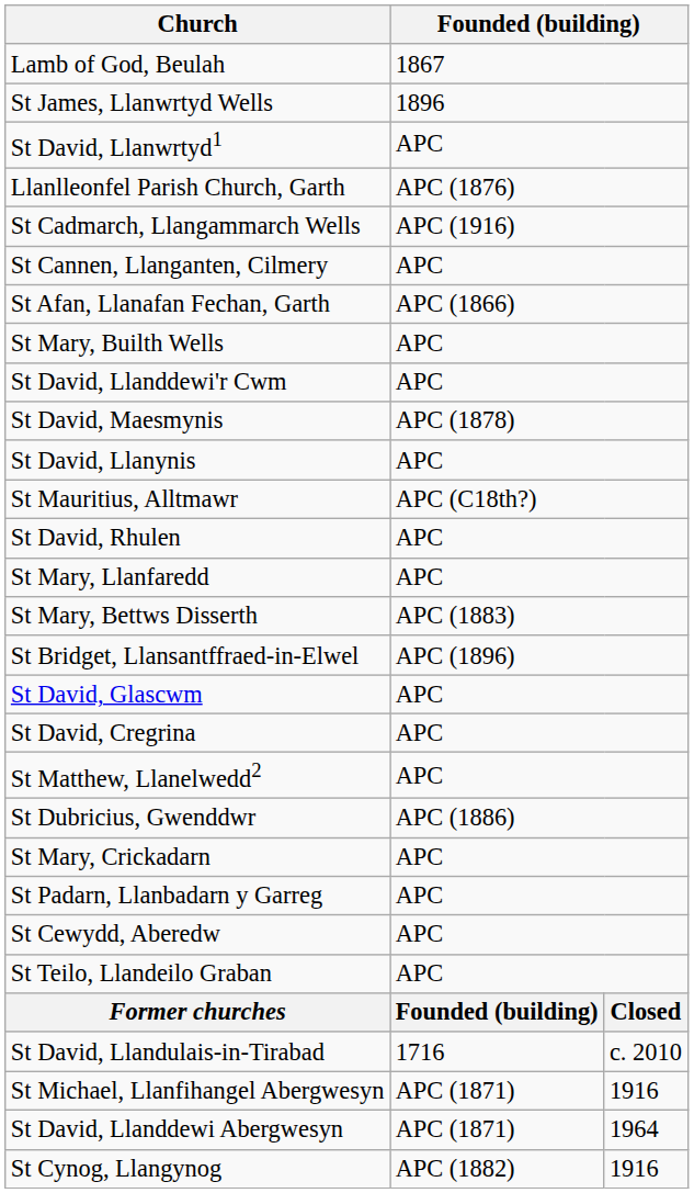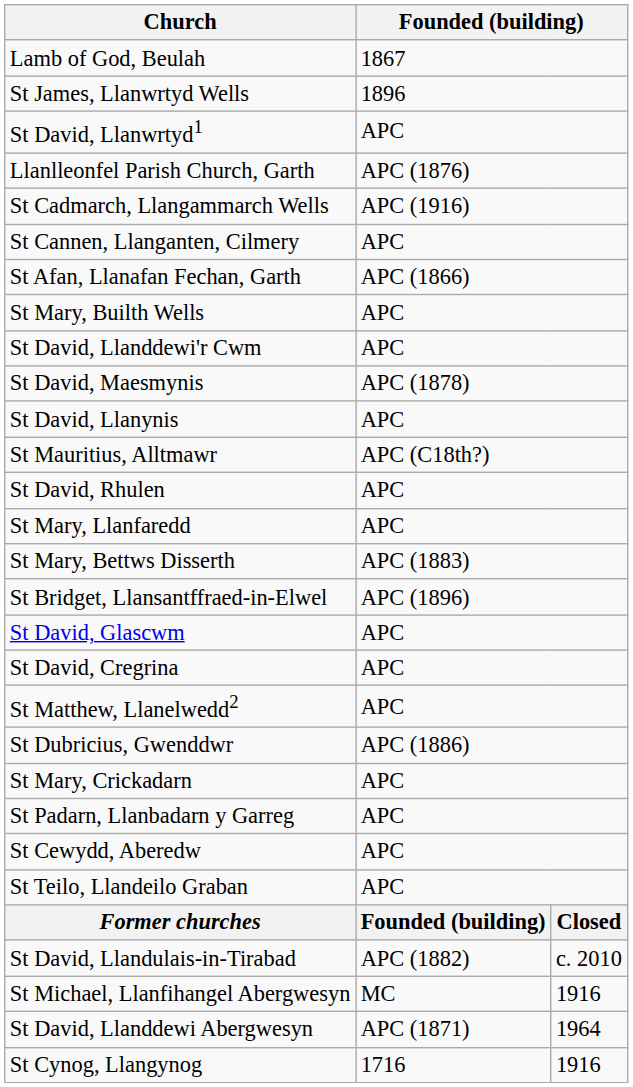St David, Llandulais-in-Tirabad | column 2: 1716 -> APC (1882)
St Michael, Llanfihangel Abergwesyn | column 2: APC (1871) -> MC
St Cynog, Llangynog | column 2: APC (1882) -> 1716
